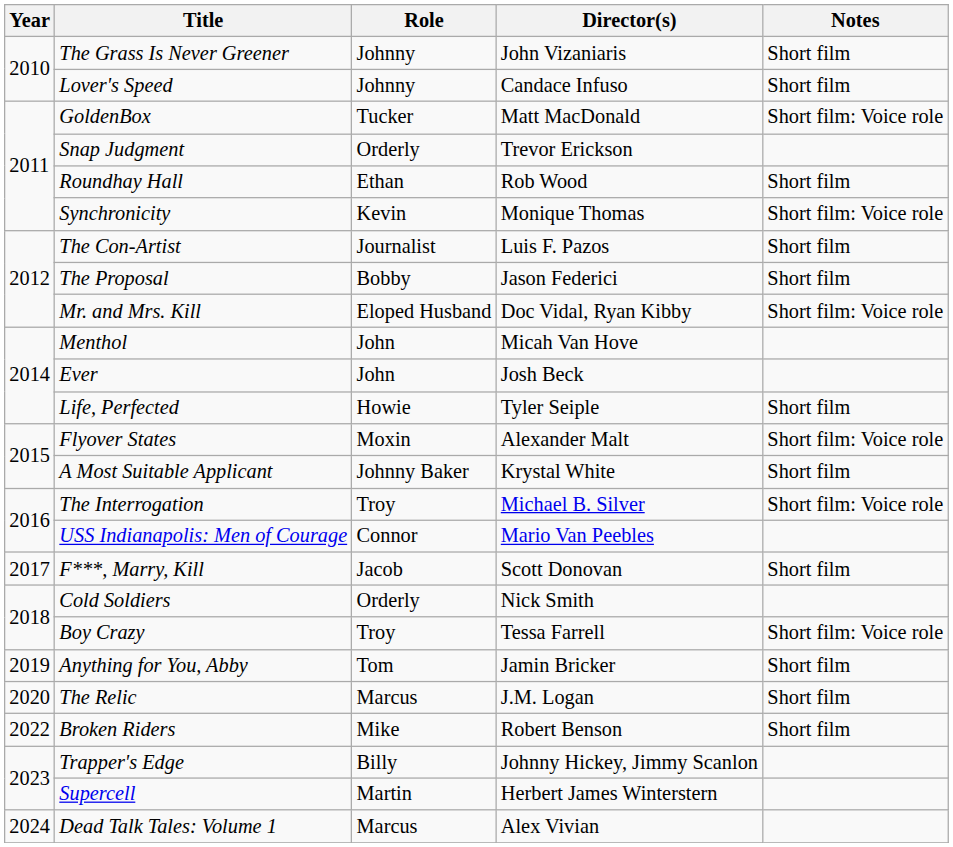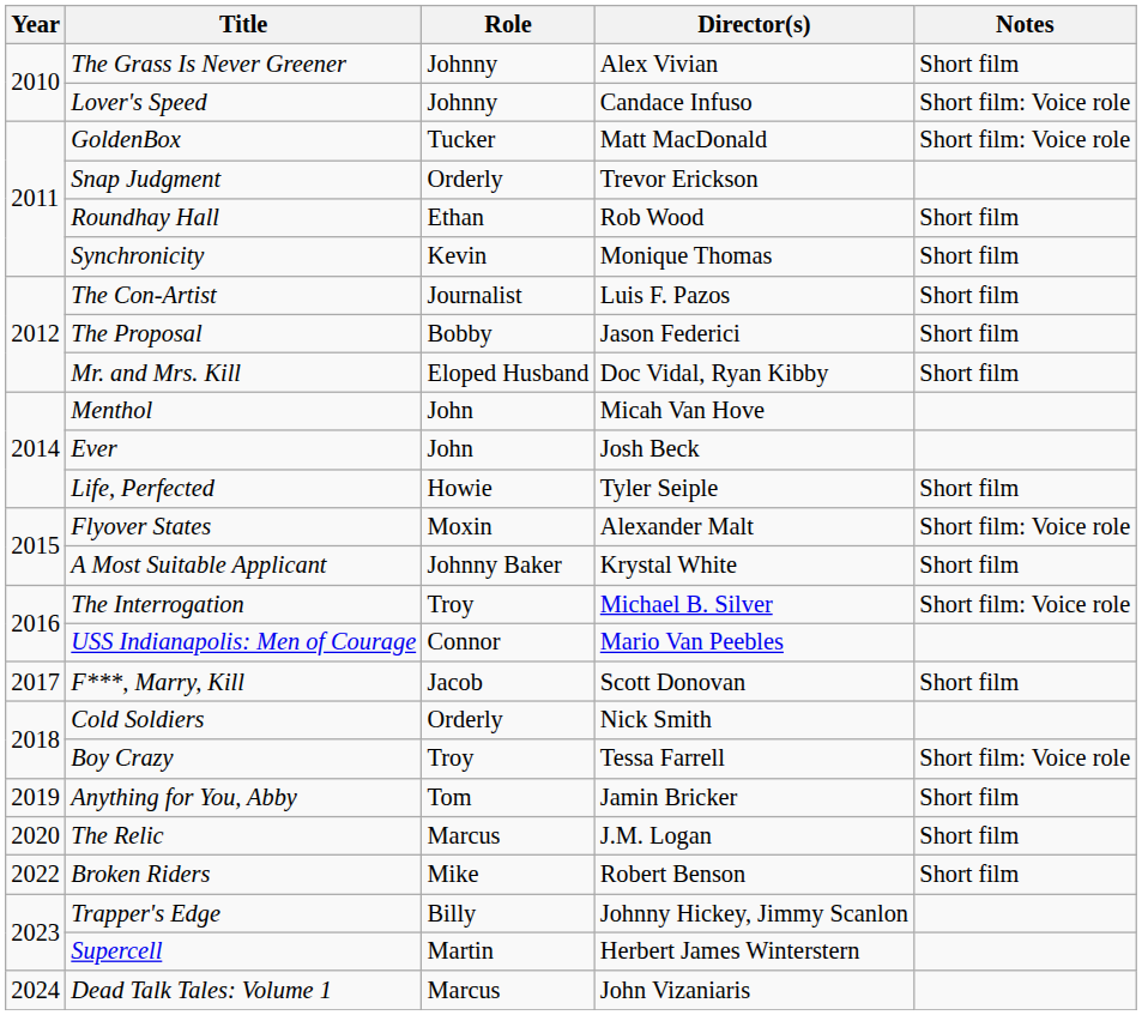The Grass Is Never Greener | Director(s): John Vizaniaris -> Alex Vivian
Lover's Speed | Notes: Short film -> Short film: Voice role
Synchronicity | Notes: Short film: Voice role -> Short film
Mr. and Mrs. Kill | Notes: Short film: Voice role -> Short film
Dead Talk Tales: Volume 1 | Director(s): Alex Vivian -> John Vizaniaris
